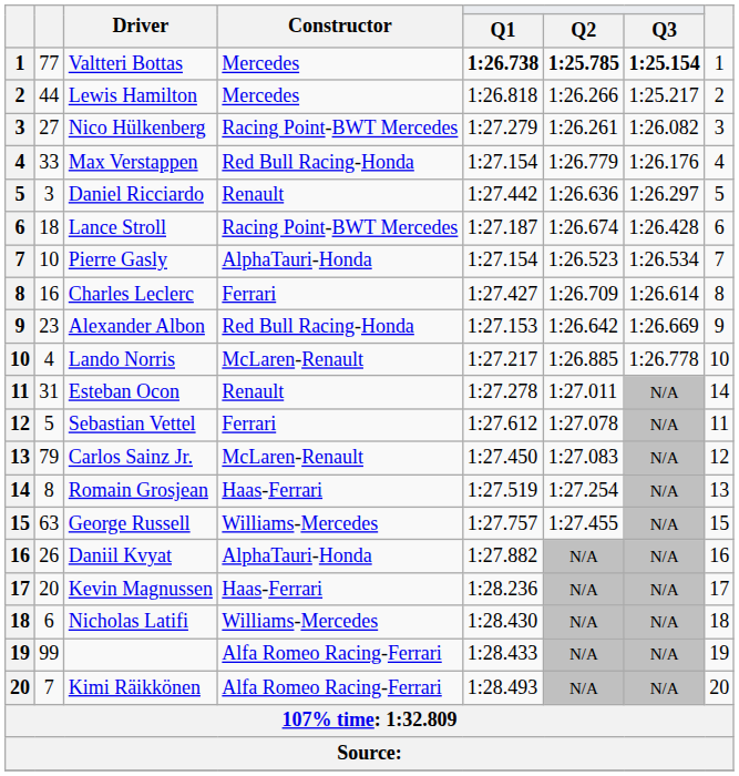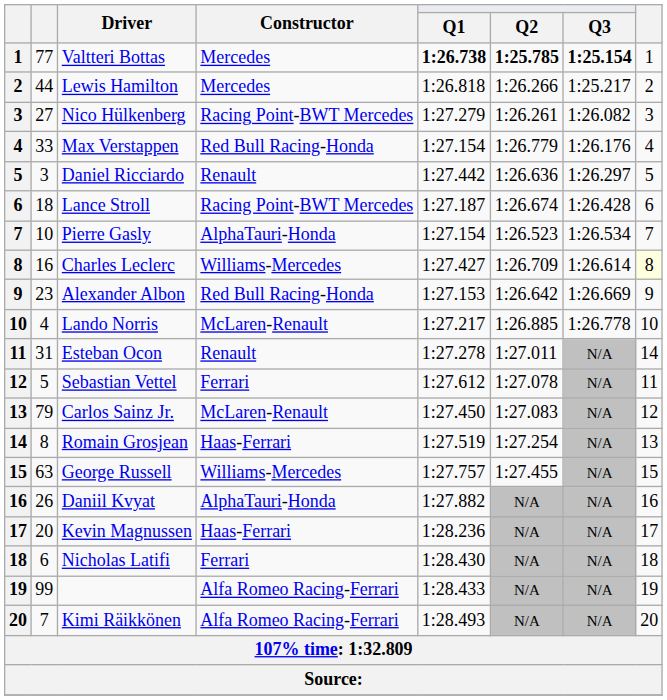Charles Leclerc | Constructor: Ferrari -> Williams-Mercedes
Charles Leclerc | column 8: no background -> lightyellow background
Nicholas Latifi | Constructor: Williams-Mercedes -> Ferrari
